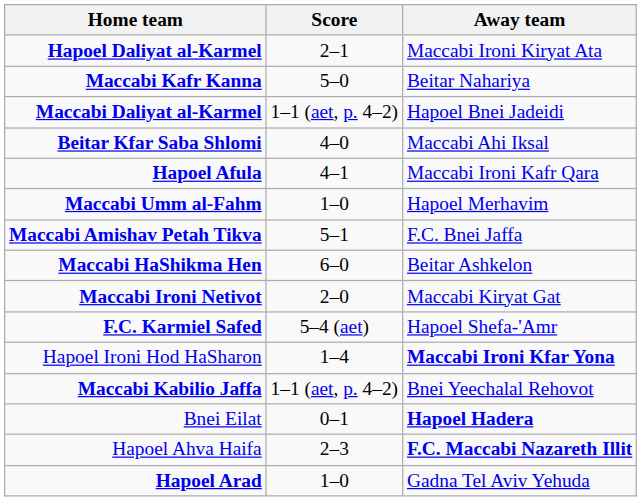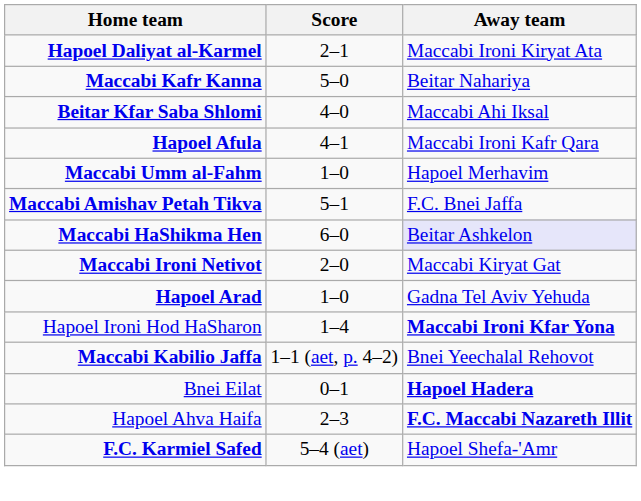- row: Maccabi Daliyat al-Karmel | 1–1 (aet, p. 4–2) | Hapoel Bnei Jadeidi
Maccabi HaShikma Hen | Away team: no background -> lavender background
rows swapped: Hapoel Arad <-> F.C. Karmiel Safed
